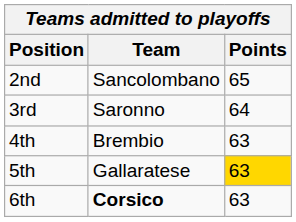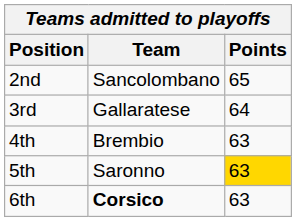3rd | Team: Saronno -> Gallaratese
5th | Team: Gallaratese -> Saronno
